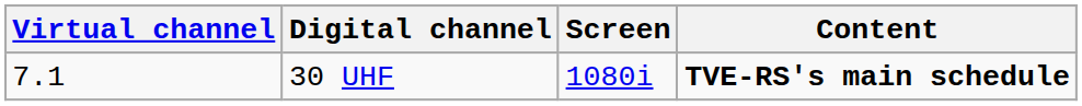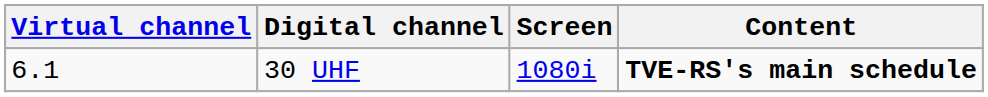30 UHF | Virtual channel: 7.1 -> 6.1
